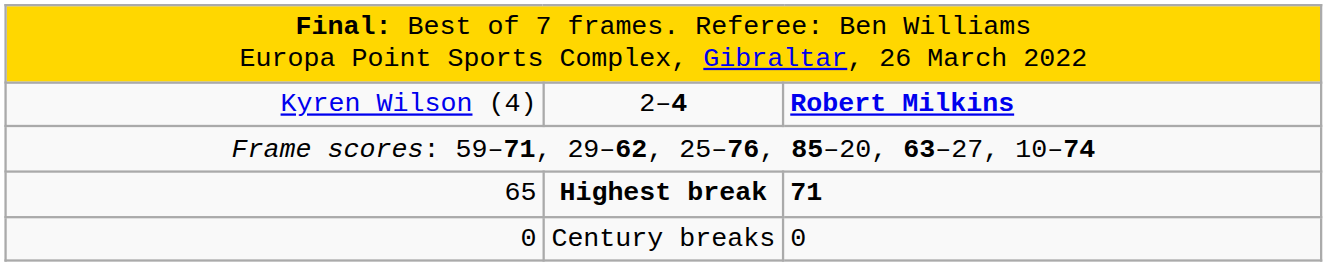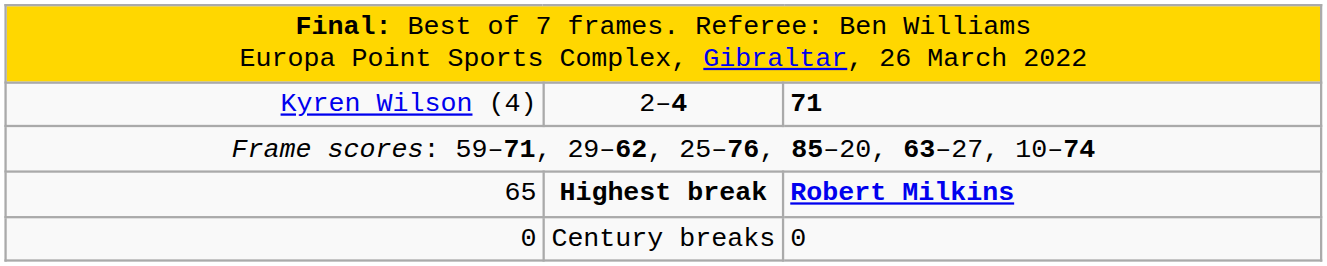Kyren Wilson (4) | column 3: Robert Milkins -> 71
65 | column 3: 71 -> Robert Milkins
